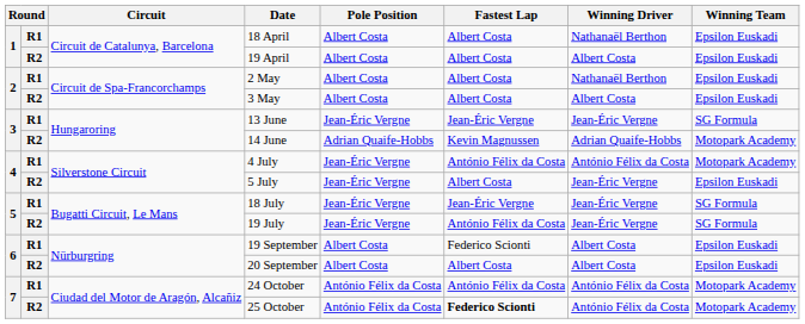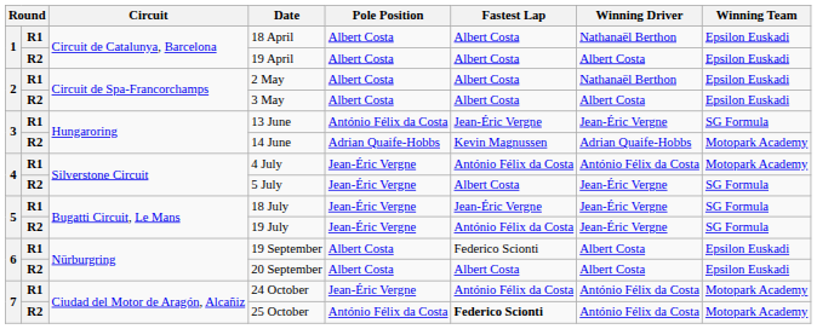13 June | Pole Position: Jean-Éric Vergne -> António Félix da Costa
5 July | Winning Team: Epsilon Euskadi -> SG Formula
24 October | Pole Position: António Félix da Costa -> Jean-Éric Vergne
